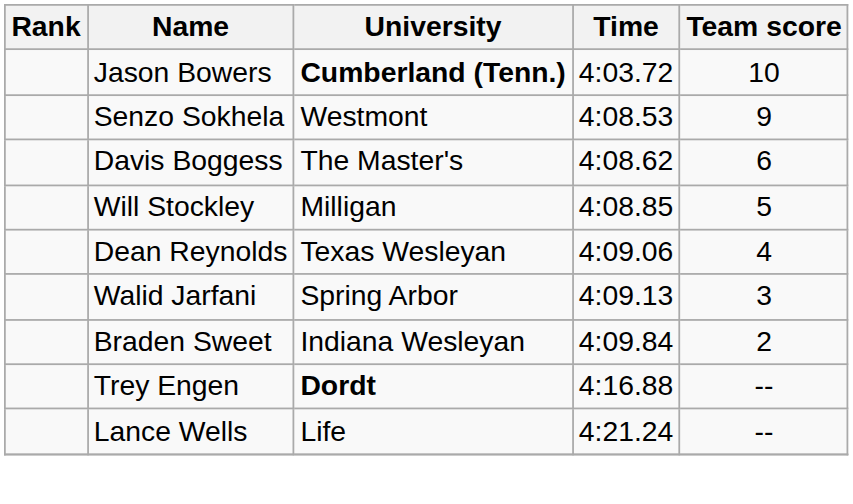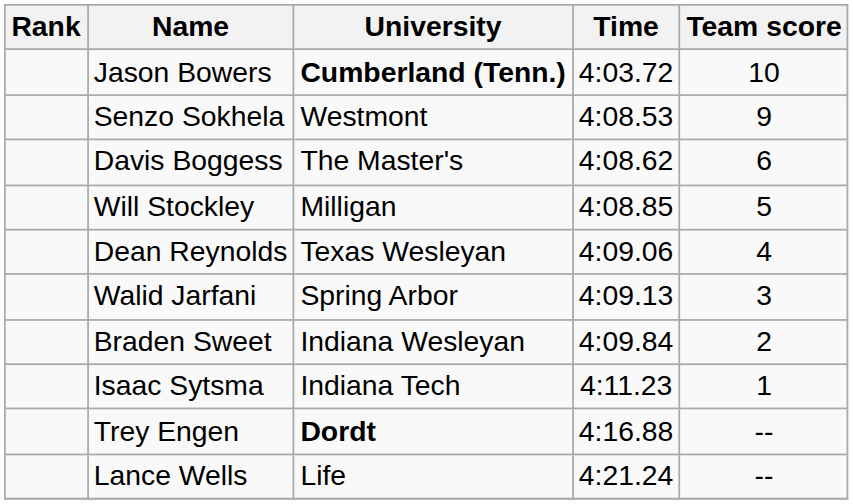+ row: Isaac Sytsma | Indiana Tech | 4:11.23 | 1
